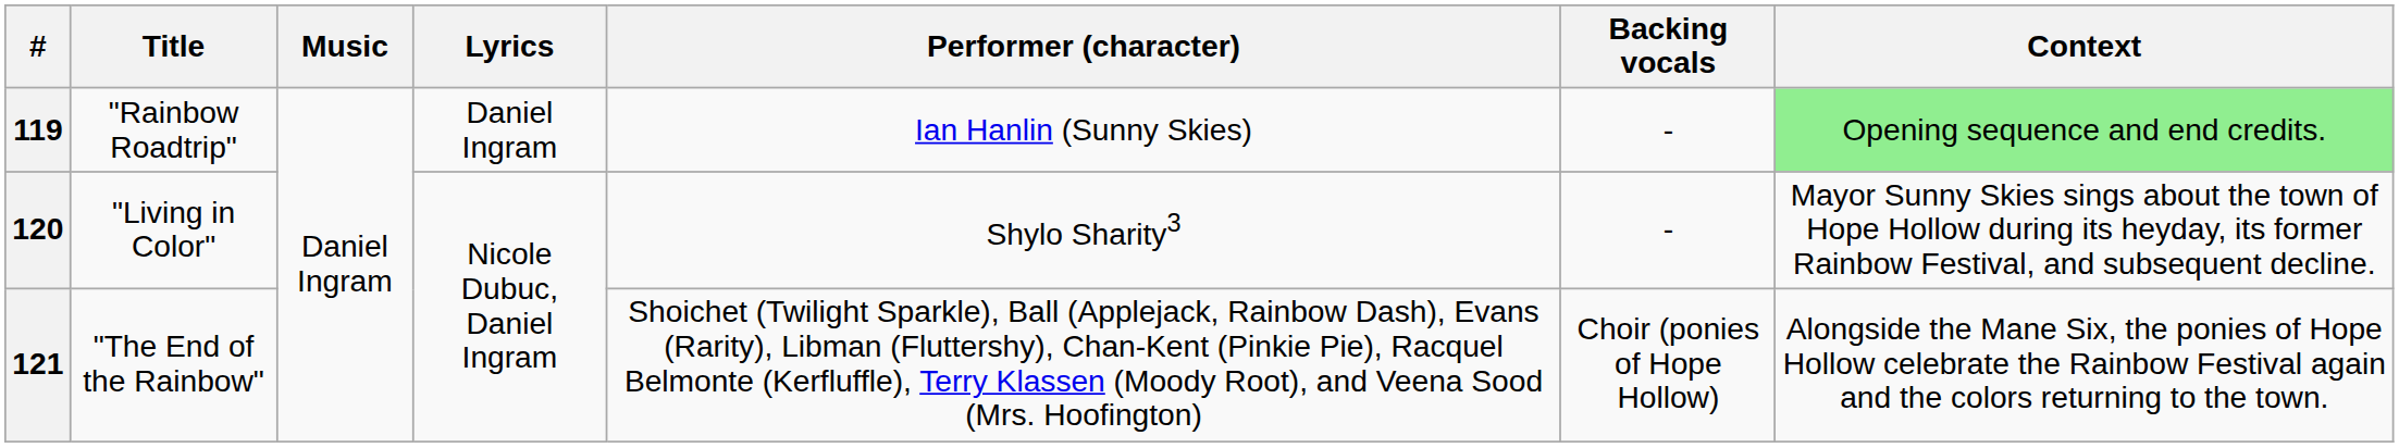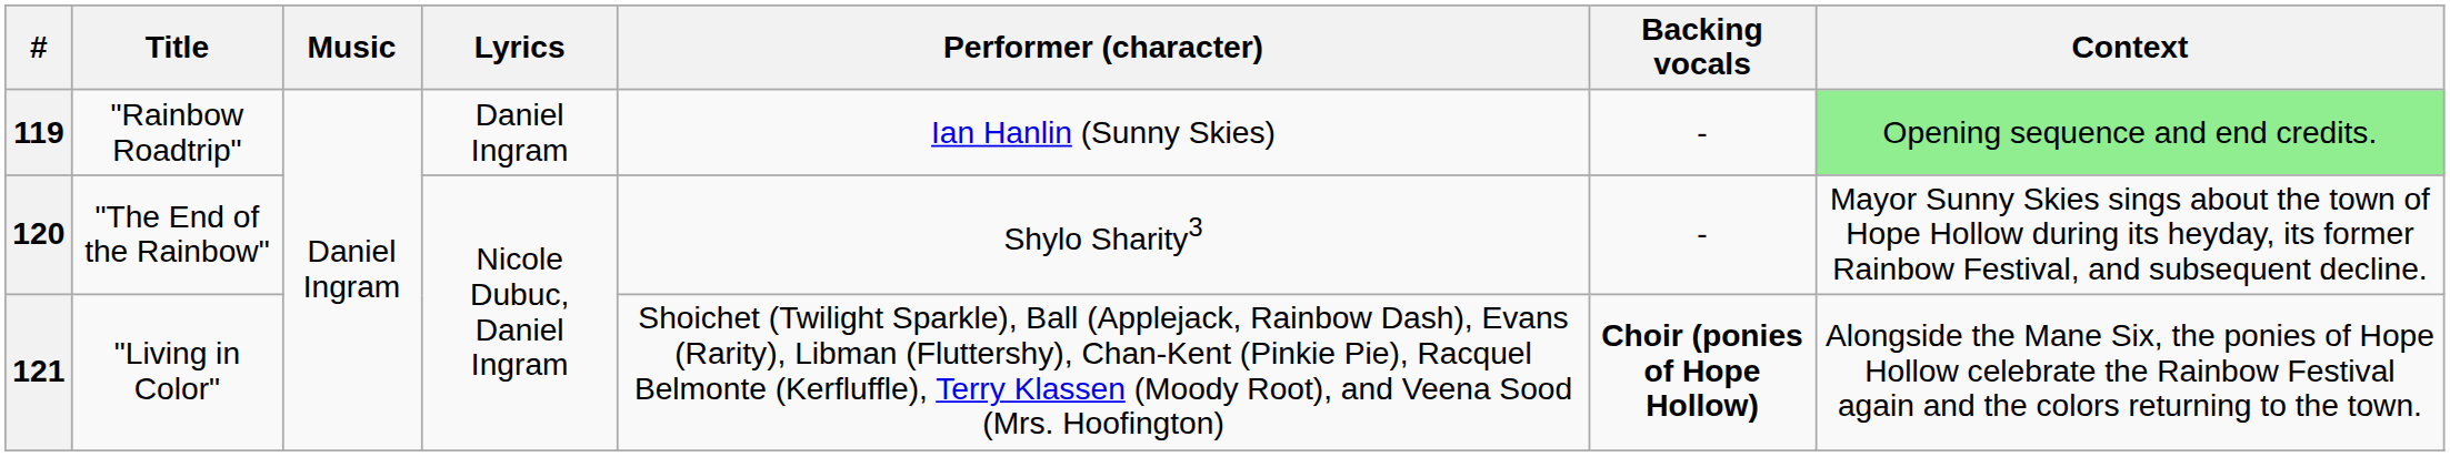120 | Title: "Living in Color" -> "The End of the Rainbow"
121 | Title: "The End of the Rainbow" -> "Living in Color"
121 | Backing vocals: normal -> bold
